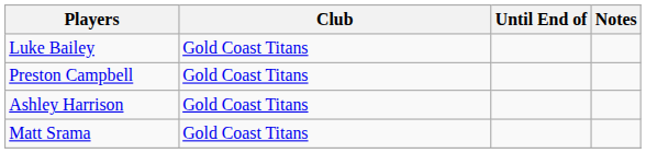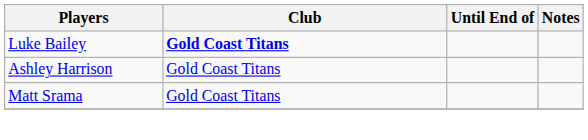Luke Bailey | Club: normal -> bold
- row: Preston Campbell | Gold Coast Titans
